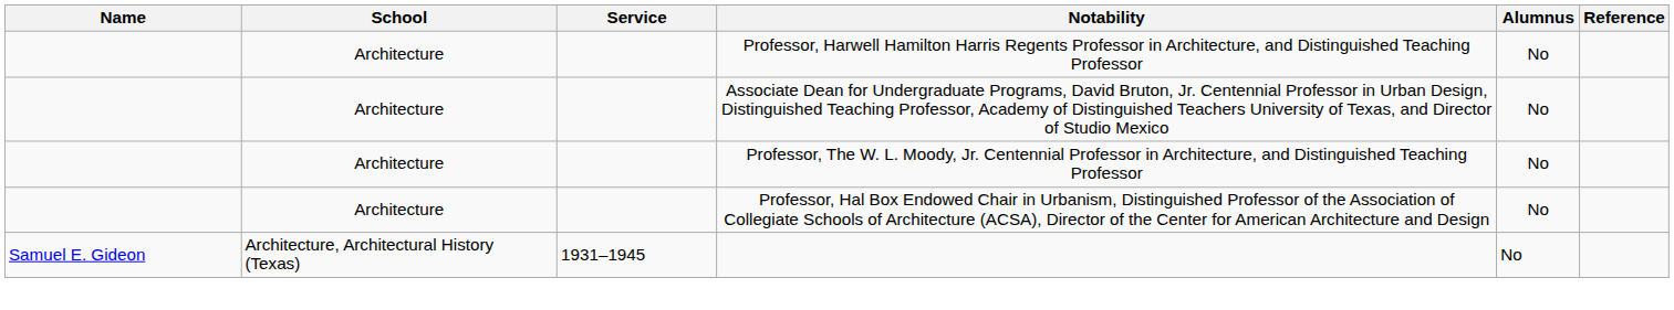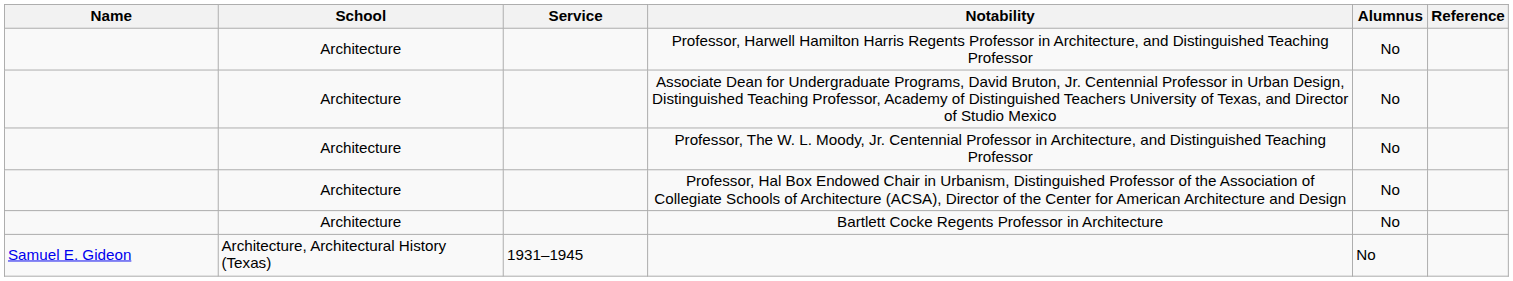+ row: Architecture | Bartlett Cocke Regents Professor in Architecture | No
